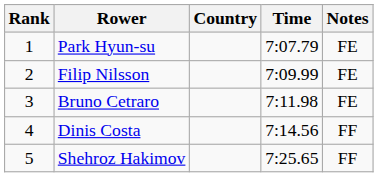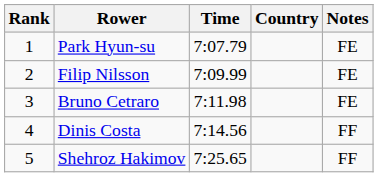columns swapped: Country <-> Time
